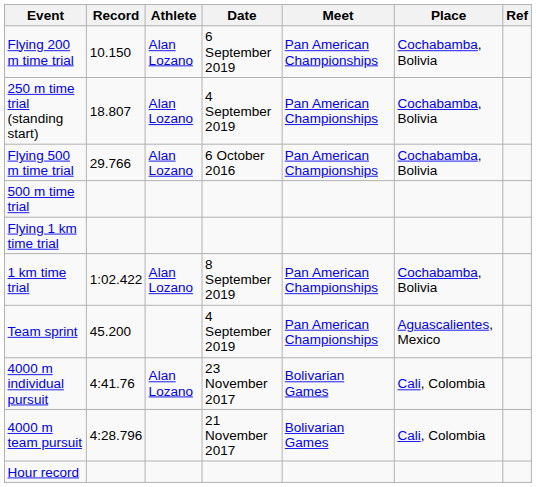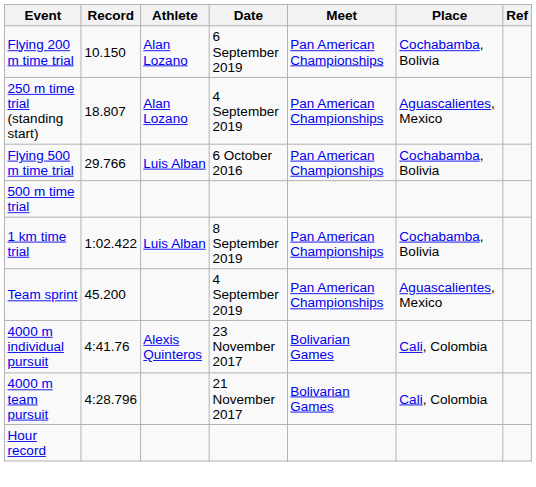250 m time trial (standing start) | Place: Cochabamba, Bolivia -> Aguascalientes, Mexico
Flying 500 m time trial | Athlete: Alan Lozano -> Luis Alban
- row: Flying 1 km time trial
1 km time trial | Athlete: Alan Lozano -> Luis Alban
4000 m individual pursuit | Athlete: Alan Lozano -> Alexis Quinteros
